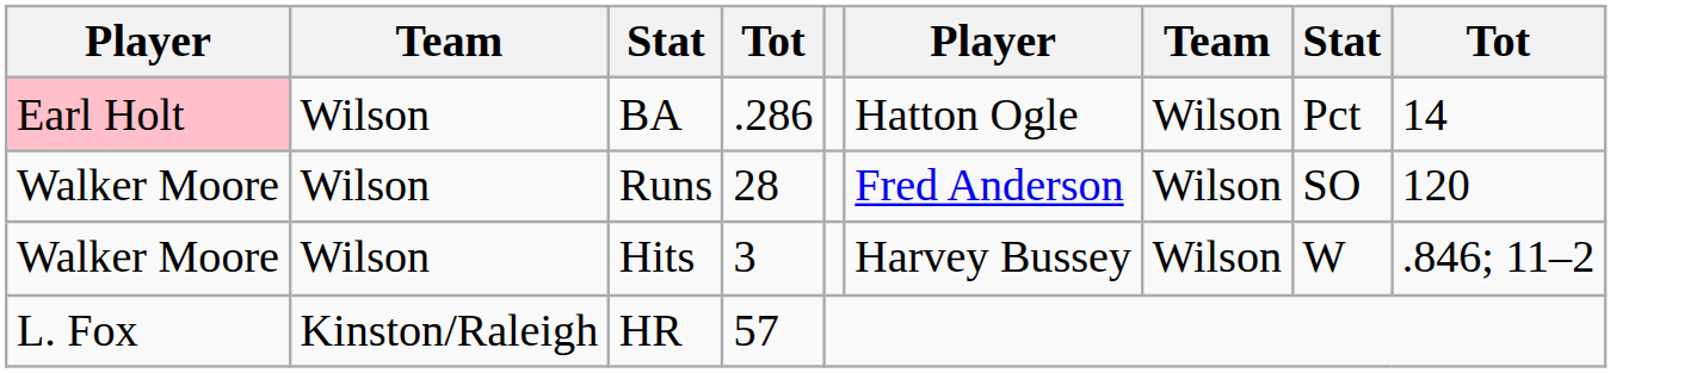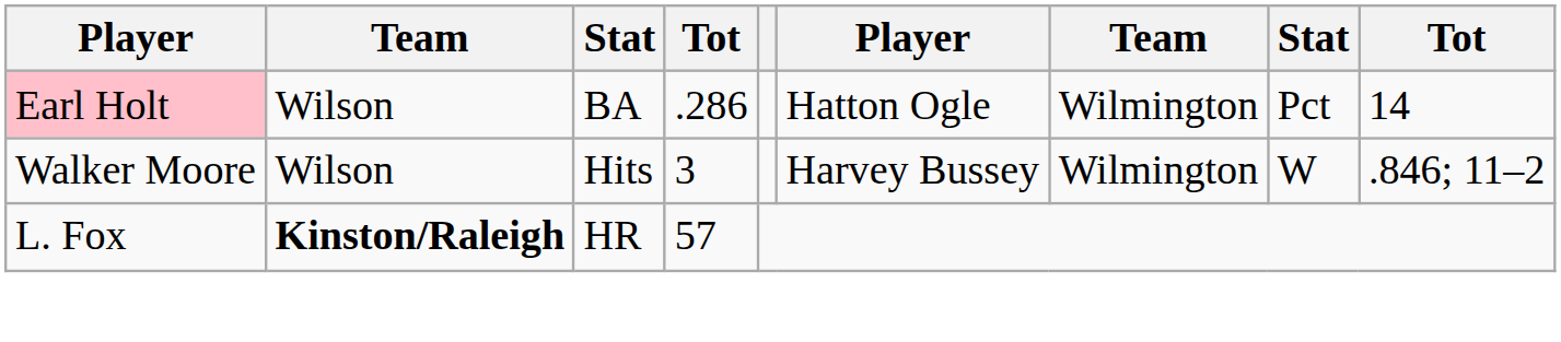BA | column 7: Wilson -> Wilmington
- row: Walker Moore | Wilson | Runs | 28 | Fred Anderson | Wilson | SO | 120
Hits | column 7: Wilson -> Wilmington
HR | column 2: normal -> bold
